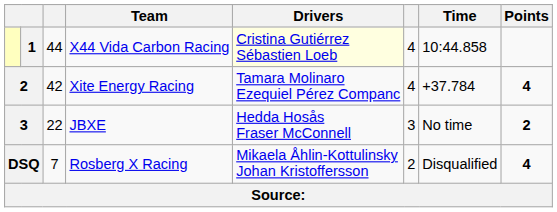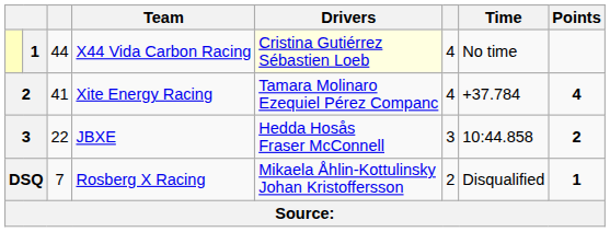X44 Vida Carbon Racing | Time: 10:44.858 -> No time
Xite Energy Racing | column 3: 42 -> 41
JBXE | Time: No time -> 10:44.858
Rosberg X Racing | Points: 4 -> 1
